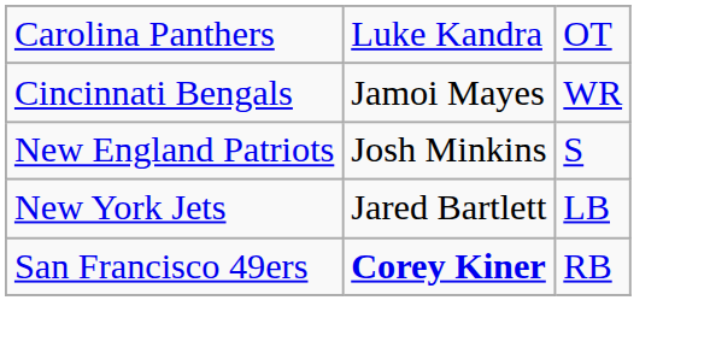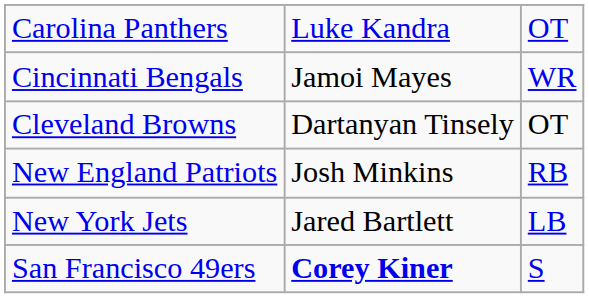+ row: Cleveland Browns | Dartanyan Tinsely | OT
New England Patriots | column 3: S -> RB
San Francisco 49ers | column 3: RB -> S
